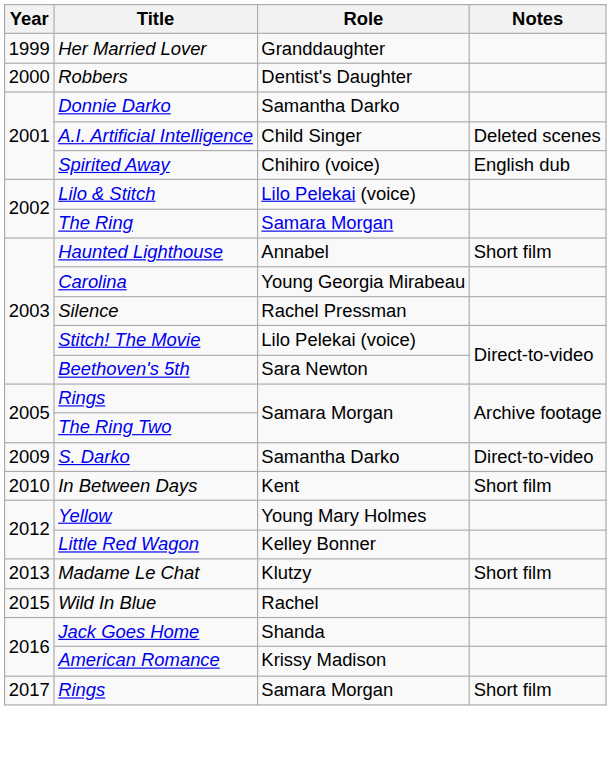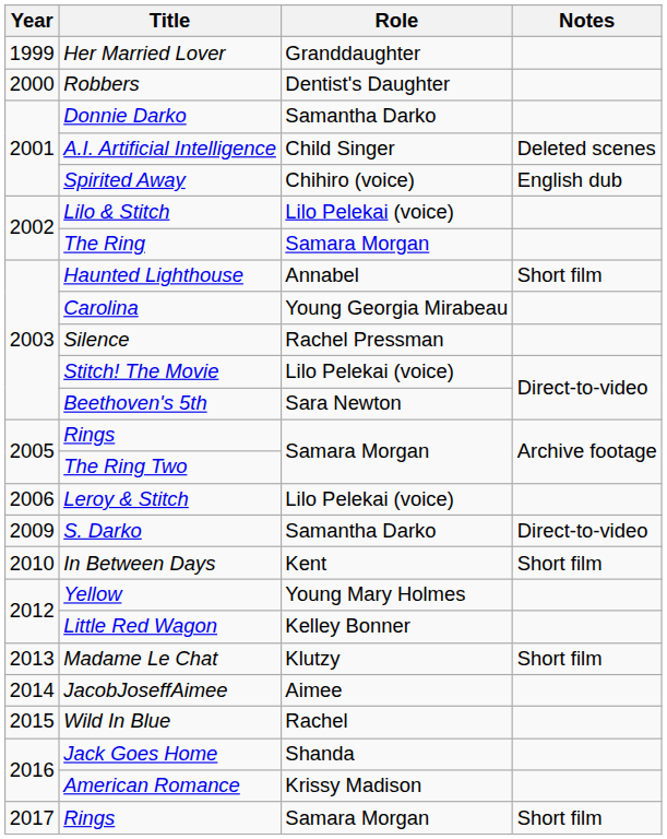+ row: 2006 | Leroy & Stitch | Lilo Pelekai (voice)
+ row: 2014 | JacobJoseffAimee | Aimee
